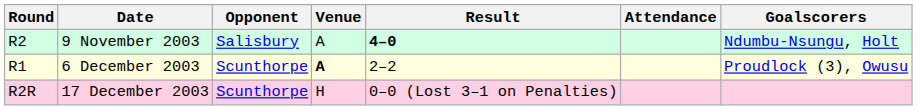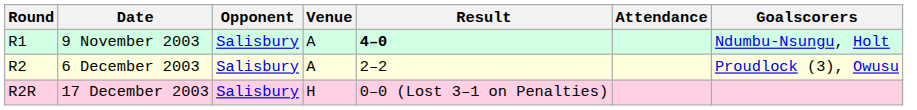9 November 2003 | Round: R2 -> R1
6 December 2003 | Round: R1 -> R2
6 December 2003 | Opponent: Scunthorpe -> Salisbury
6 December 2003 | Venue: bold -> normal
17 December 2003 | Opponent: Scunthorpe -> Salisbury
